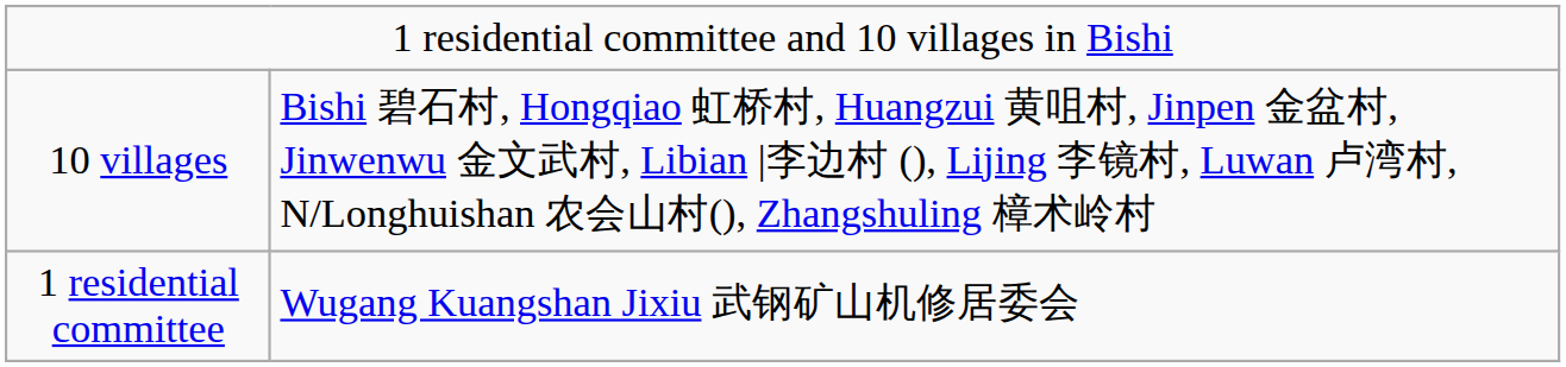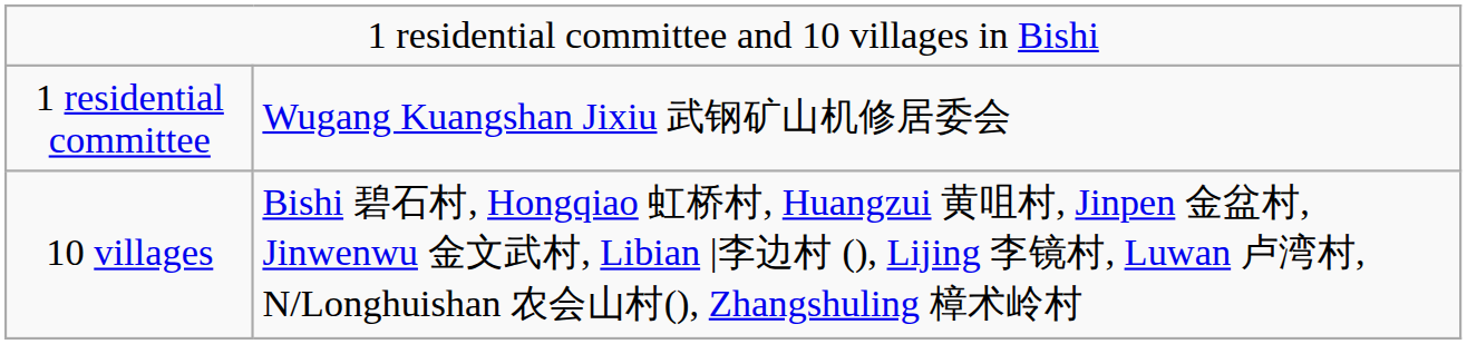rows swapped: 1 residential committee <-> 10 villages
